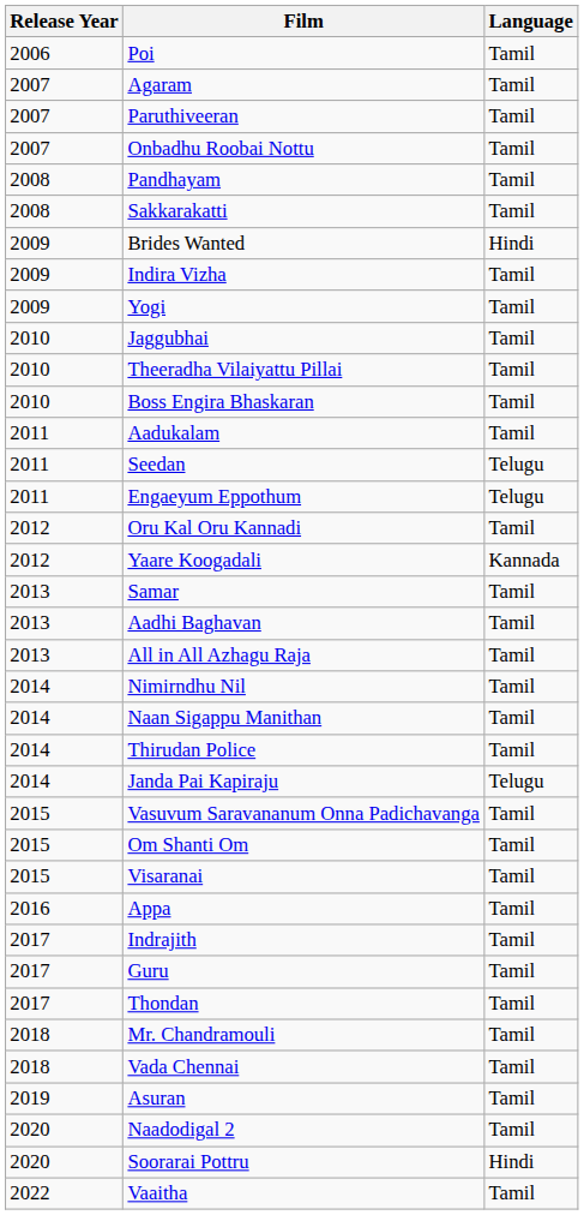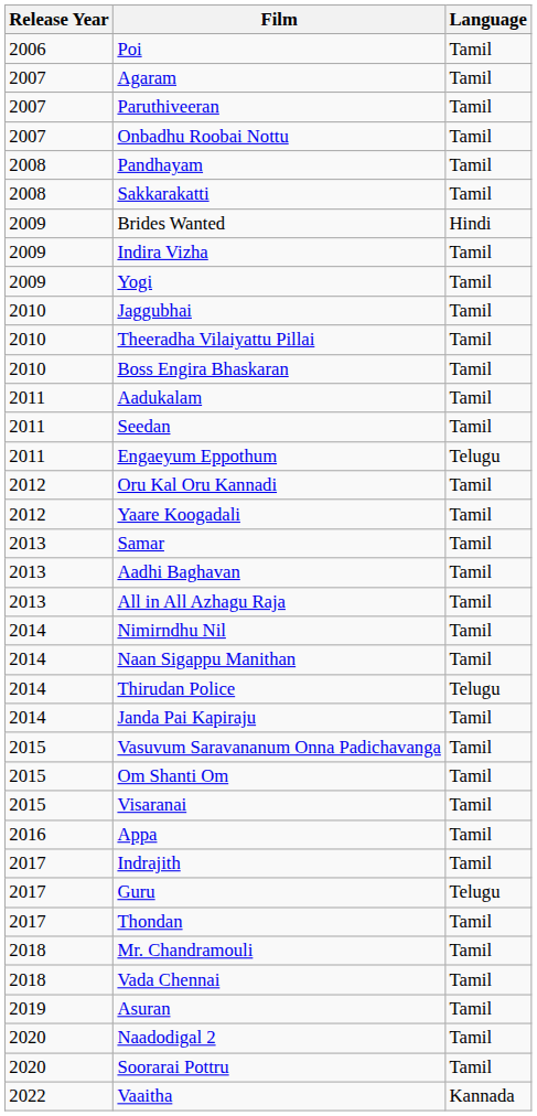Seedan | Language: Telugu -> Tamil
Yaare Koogadali | Language: Kannada -> Tamil
Thirudan Police | Language: Tamil -> Telugu
Janda Pai Kapiraju | Language: Telugu -> Tamil
Guru | Language: Tamil -> Telugu
Soorarai Pottru | Language: Hindi -> Tamil
Vaaitha | Language: Tamil -> Kannada
